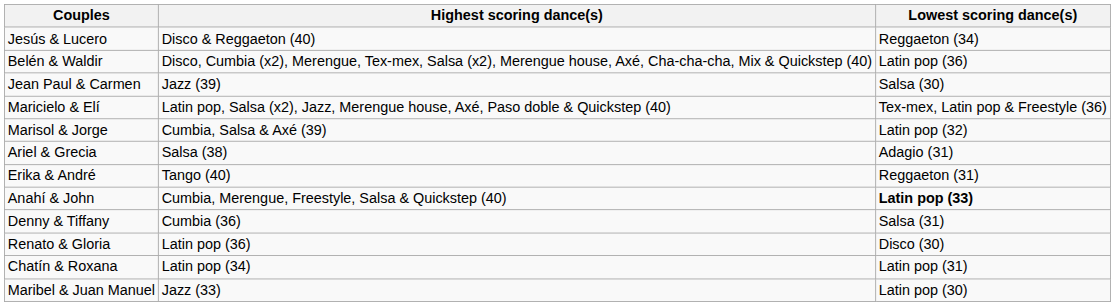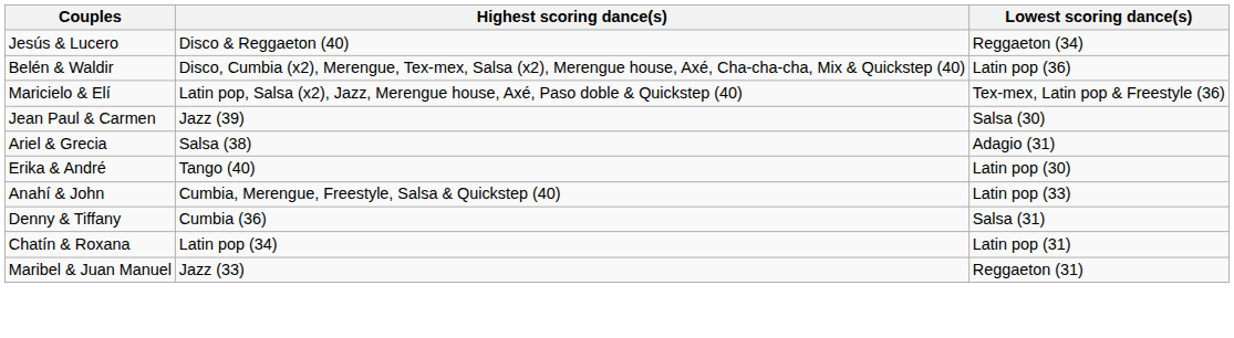rows swapped: Maricielo & Elí <-> Jean Paul & Carmen
- row: Marisol & Jorge | Cumbia, Salsa & Axé (39) | Latin pop (32)
Erika & André | Lowest scoring dance(s): Reggaeton (31) -> Latin pop (30)
Anahí & John | Lowest scoring dance(s): bold -> normal
- row: Renato & Gloria | Latin pop (36) | Disco (30)
Maribel & Juan Manuel | Lowest scoring dance(s): Latin pop (30) -> Reggaeton (31)
